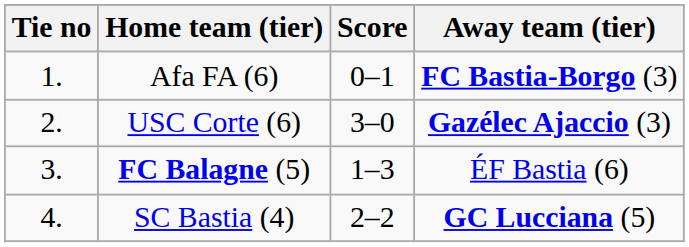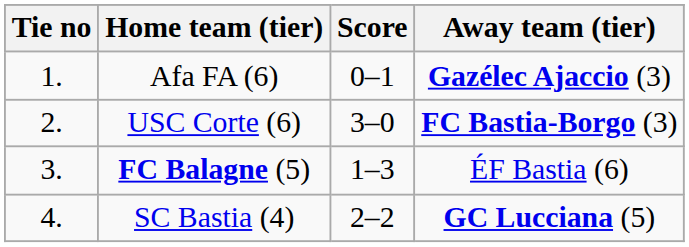Afa FA (6) | Away team (tier): FC Bastia-Borgo (3) -> Gazélec Ajaccio (3)
USC Corte (6) | Away team (tier): Gazélec Ajaccio (3) -> FC Bastia-Borgo (3)
